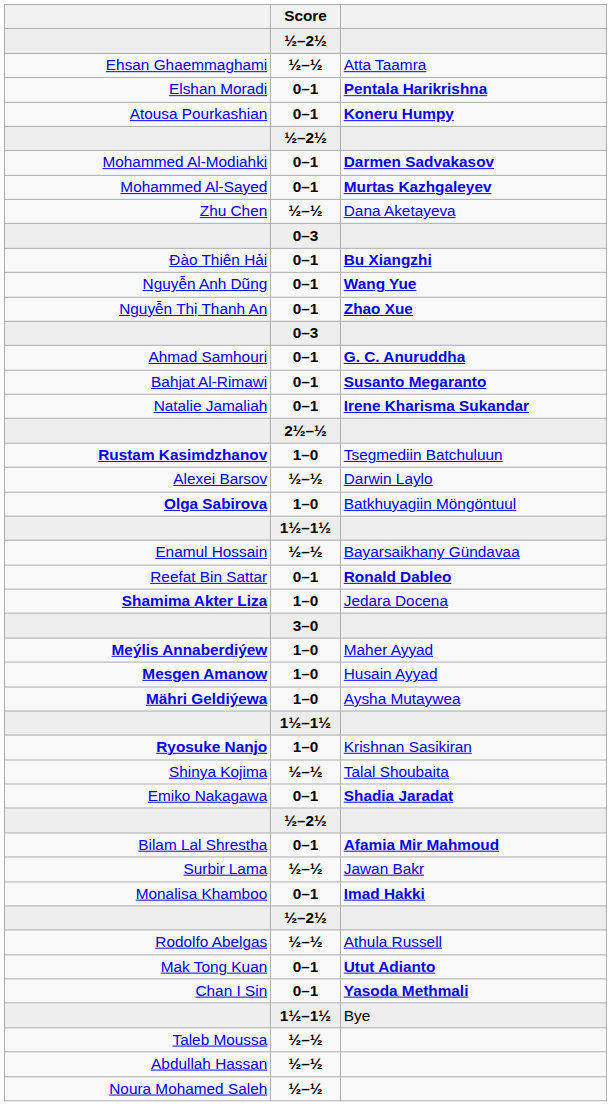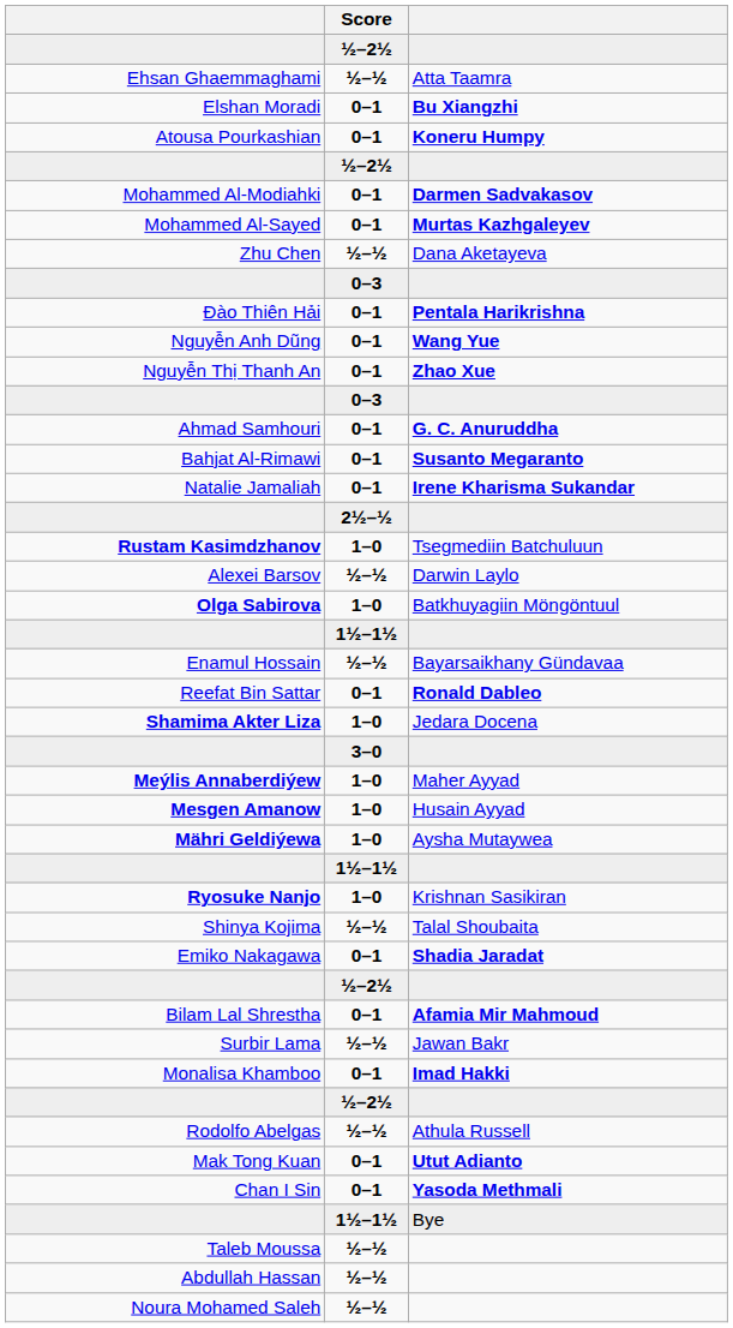Elshan Moradi | column 3: Pentala Harikrishna -> Bu Xiangzhi
Đào Thiên Hải | column 3: Bu Xiangzhi -> Pentala Harikrishna
